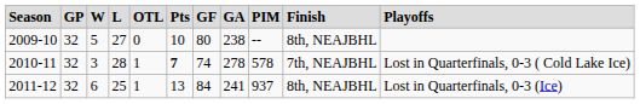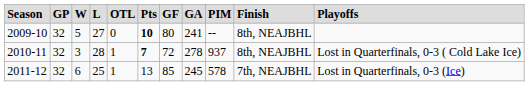2009-10 | column 6: normal -> bold
2009-10 | column 8: 238 -> 241
2010-11 | column 7: 74 -> 72
2010-11 | column 9: 578 -> 937
2010-11 | column 10: 7th, NEAJBHL -> 8th, NEAJBHL
2011-12 | column 7: 84 -> 85
2011-12 | column 8: 241 -> 245
2011-12 | column 9: 937 -> 578
2011-12 | column 10: 8th, NEAJBHL -> 7th, NEAJBHL
